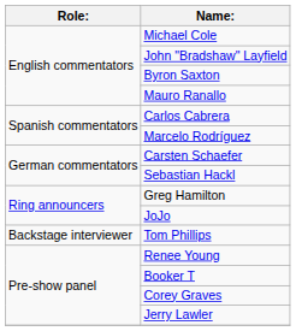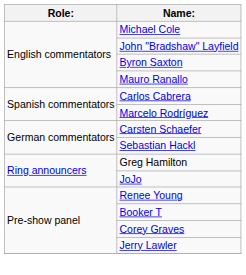- row: Backstage interviewer | Tom Phillips
